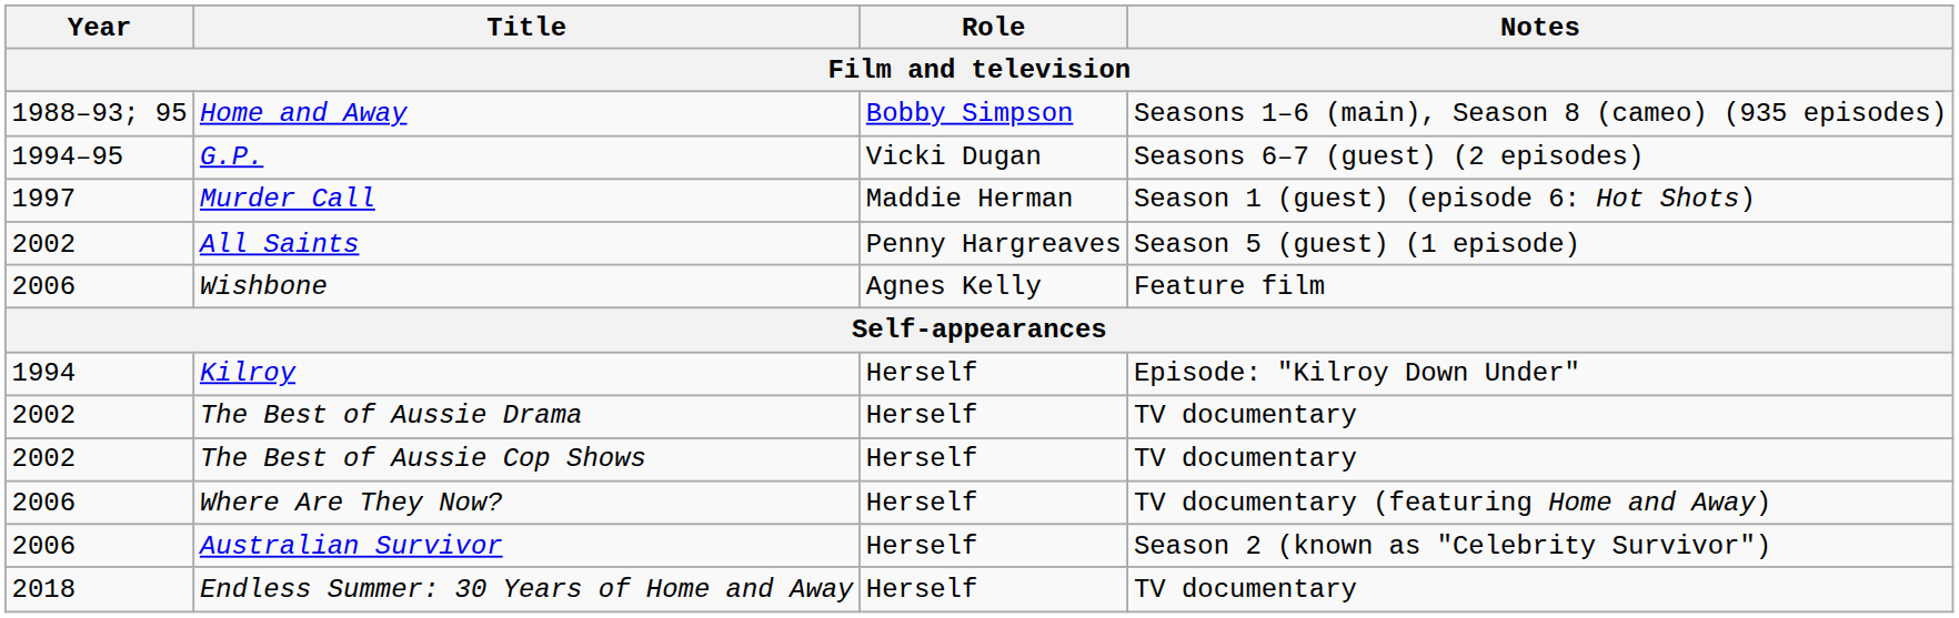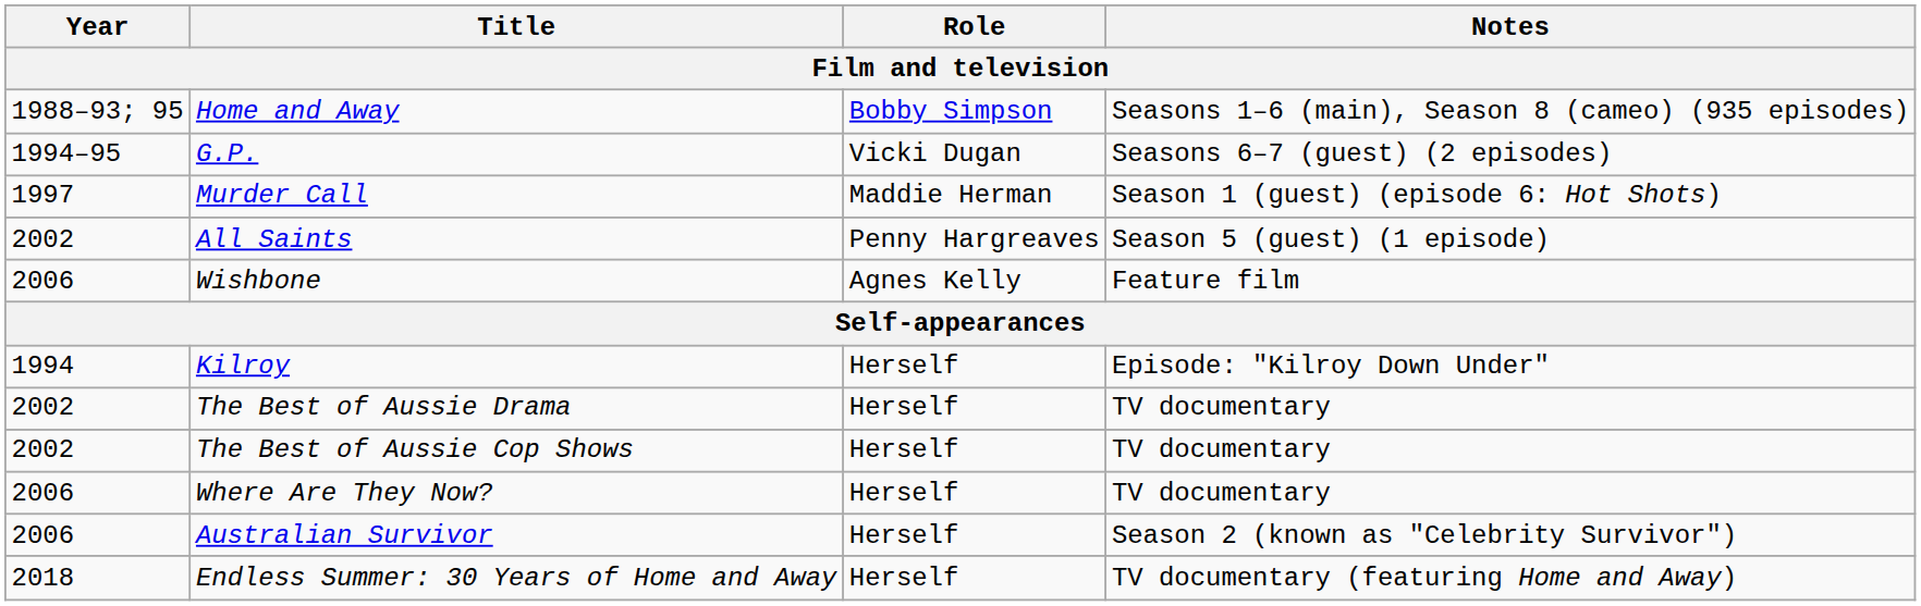Where Are They Now? | Notes: TV documentary (featuring Home and Away) -> TV documentary
Endless Summer: 30 Years of Home and Away | Notes: TV documentary -> TV documentary (featuring Home and Away)
